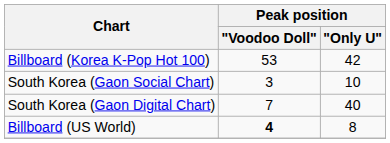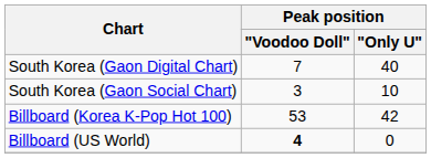rows swapped: South Korea (Gaon Digital Chart) <-> Billboard (Korea K-Pop Hot 100)
Billboard (US World) | Peak position / "Only U": 8 -> 0
